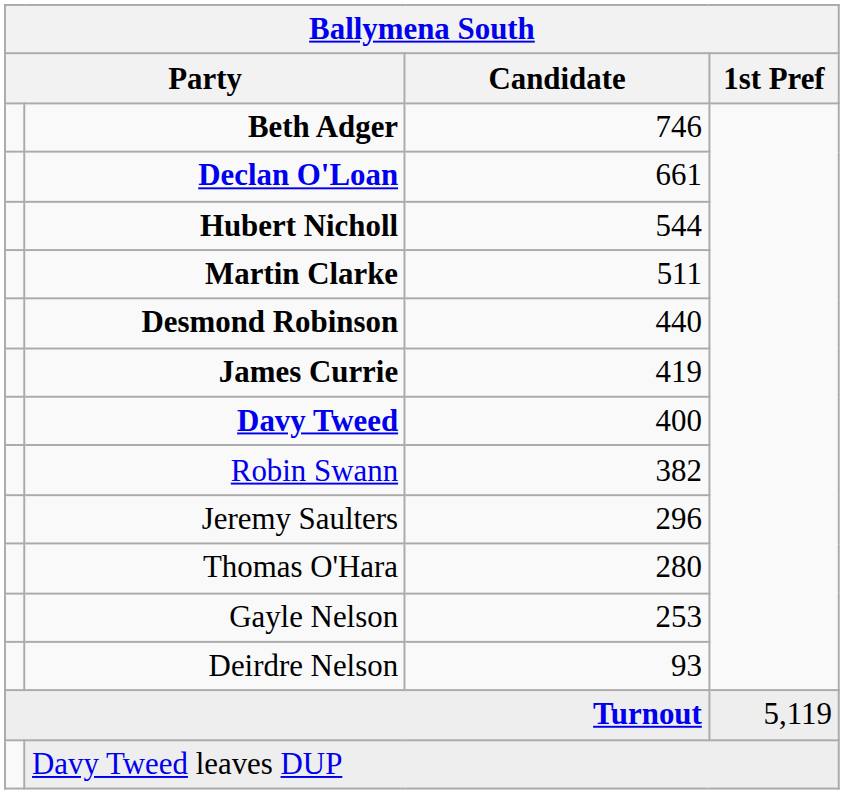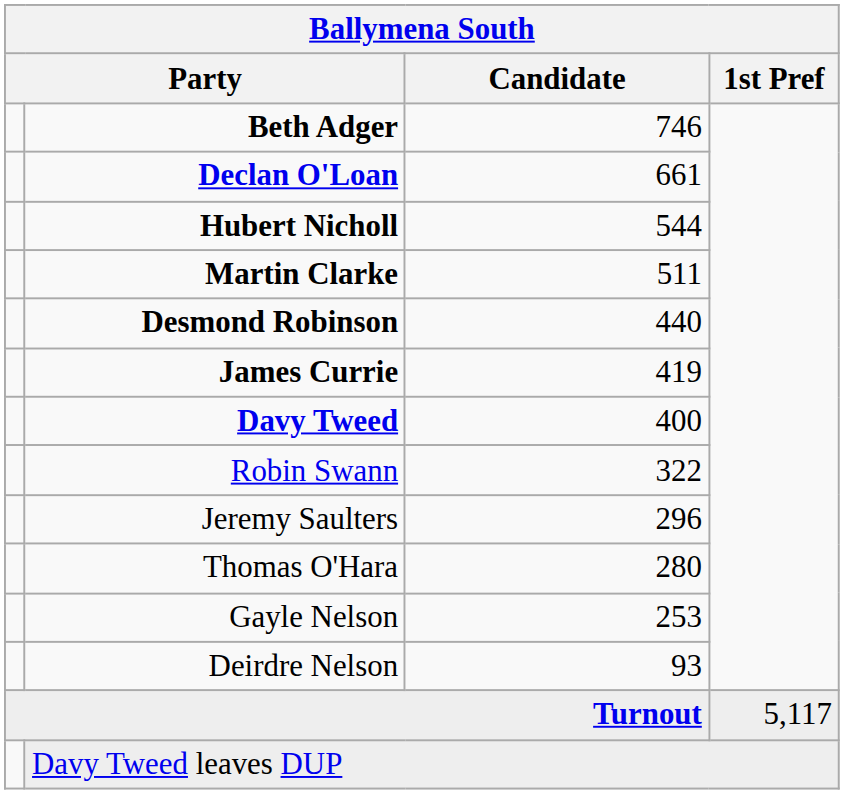Robin Swann | Candidate: 382 -> 322
Turnout | 1st Pref: 5,119 -> 5,117
